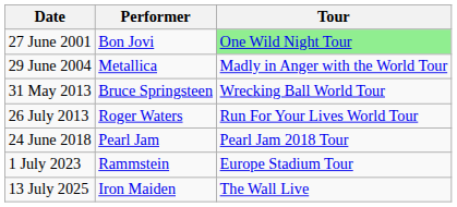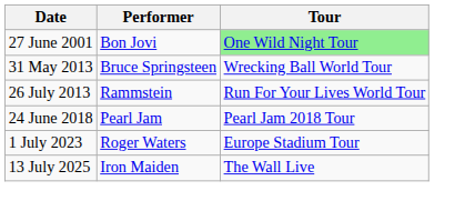- row: 29 June 2004 | Metallica | Madly in Anger with the World Tour
26 July 2013 | Performer: Roger Waters -> Rammstein
1 July 2023 | Performer: Rammstein -> Roger Waters
